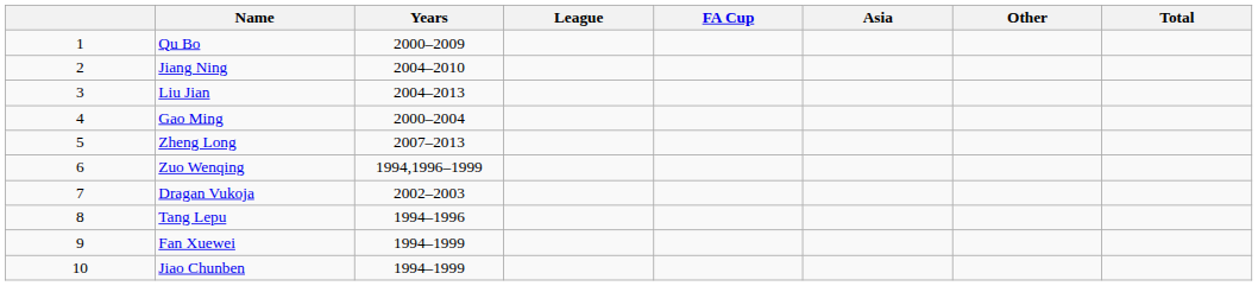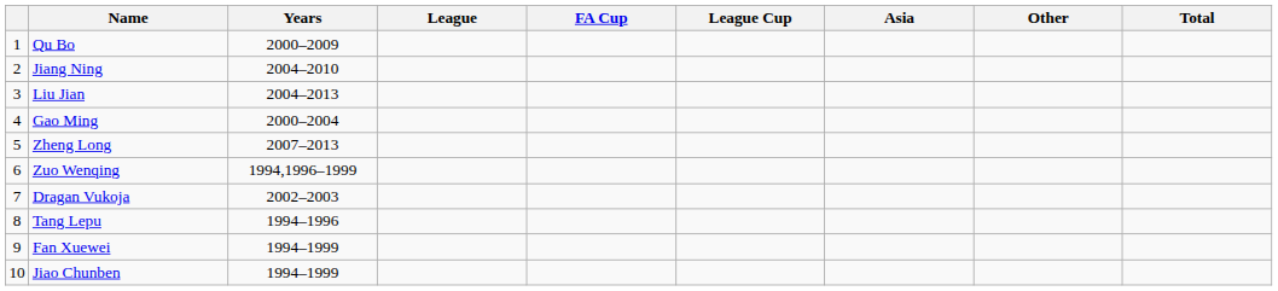+ column: League Cup
